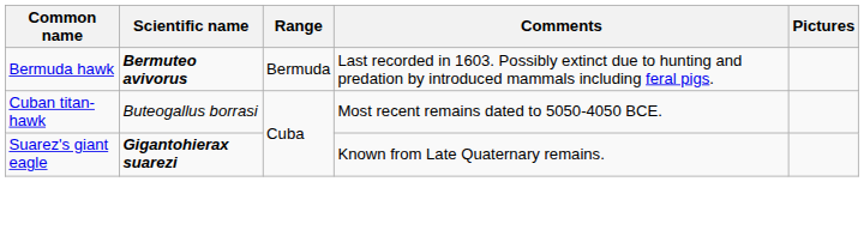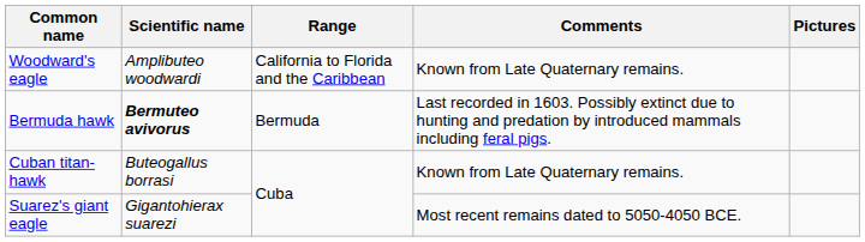+ row: Woodward's eagle | Amplibuteo woodwardi | California to Florida and the Caribbean | Known from Late Quaternary remains.
Cuban titan-hawk | Comments: Most recent remains dated to 5050-4050 BCE. -> Known from Late Quaternary remains.
Suarez's giant eagle | Scientific name: bold -> normal
Suarez's giant eagle | Comments: Known from Late Quaternary remains. -> Most recent remains dated to 5050-4050 BCE.
